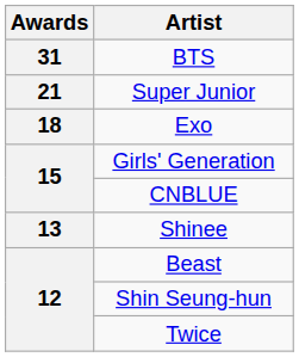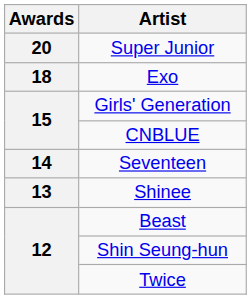- row: 31 | BTS
Super Junior | Awards: 21 -> 20
+ row: 14 | Seventeen
